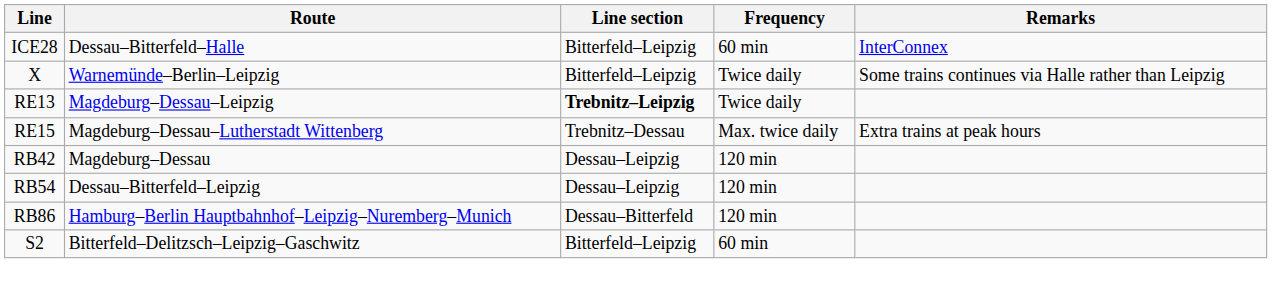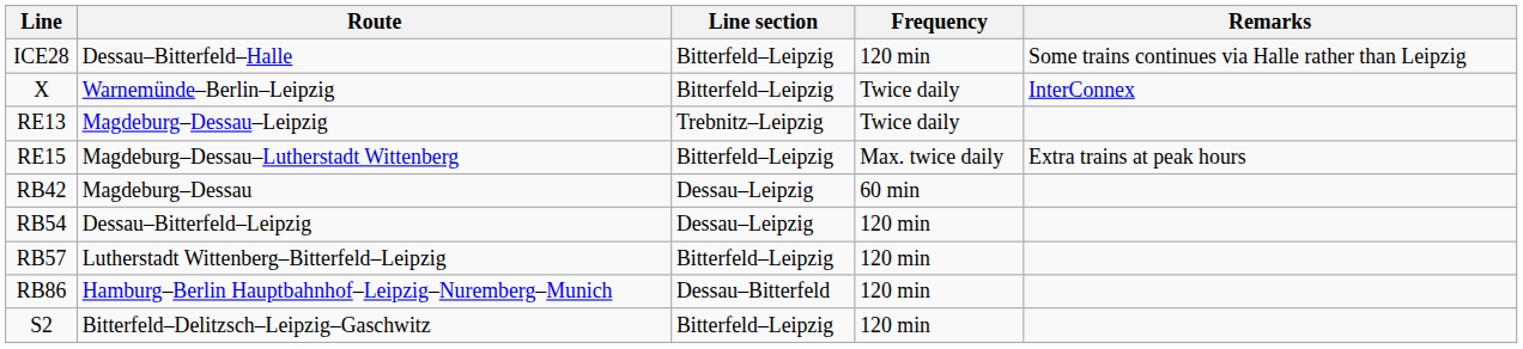ICE28 | Frequency: 60 min -> 120 min
ICE28 | Remarks: InterConnex -> Some trains continues via Halle rather than Leipzig
X | Remarks: Some trains continues via Halle rather than Leipzig -> InterConnex
RE13 | Line section: bold -> normal
RE15 | Line section: Trebnitz–Dessau -> Bitterfeld–Leipzig
RB42 | Frequency: 120 min -> 60 min
+ row: RB57 | Lutherstadt Wittenberg–Bitterfeld–Leipzig | Bitterfeld–Leipzig | 120 min
S2 | Frequency: 60 min -> 120 min
